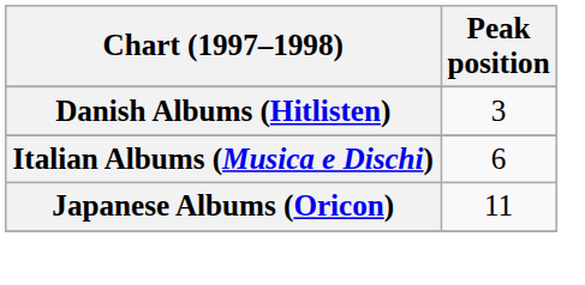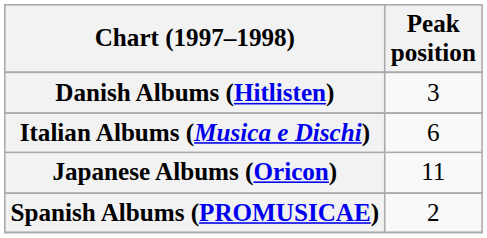+ row: Spanish Albums (PROMUSICAE) | 2
